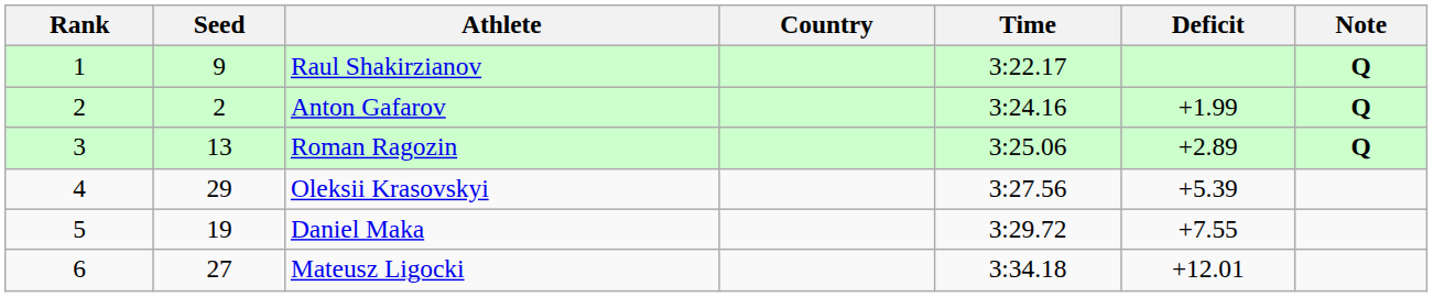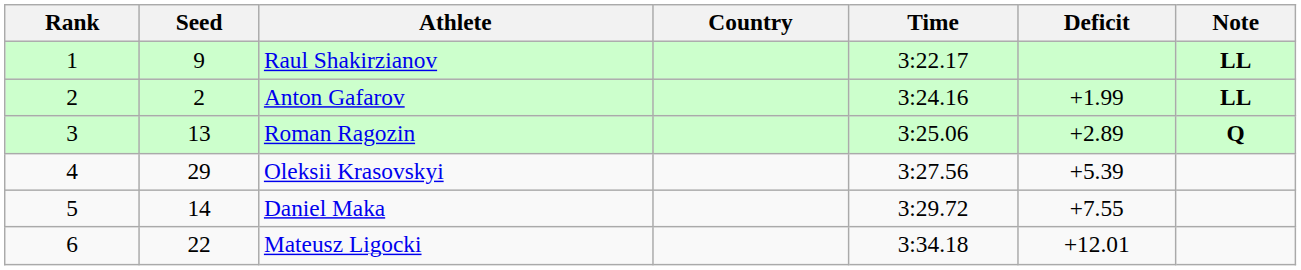Raul Shakirzianov | Note: Q -> LL
Anton Gafarov | Note: Q -> LL
Daniel Maka | Seed: 19 -> 14
Mateusz Ligocki | Seed: 27 -> 22
